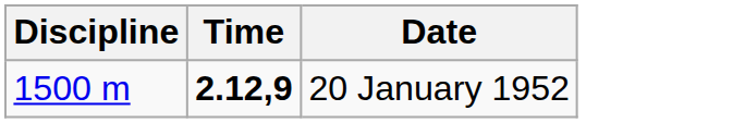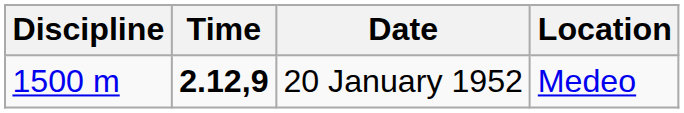+ column: Location | Medeo
